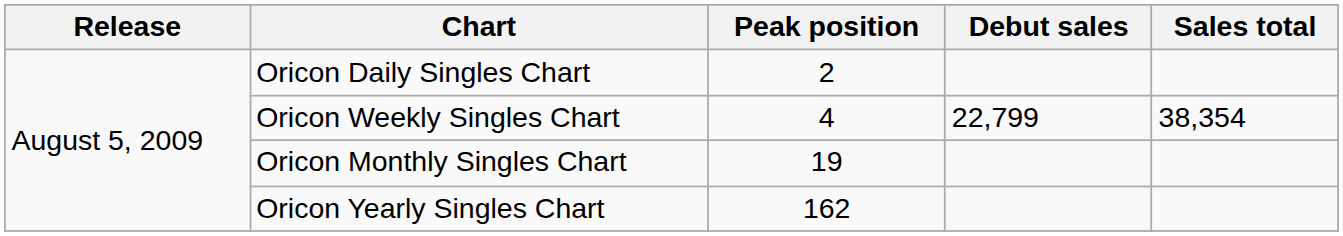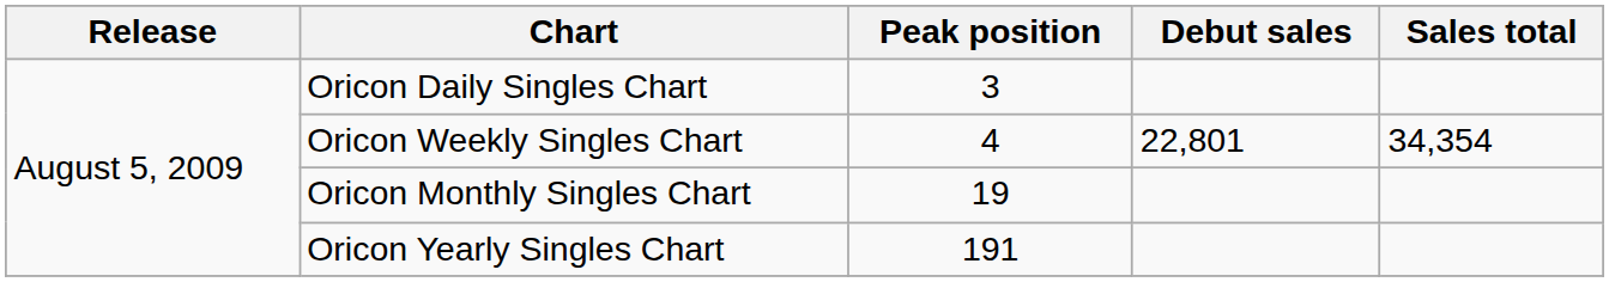Oricon Daily Singles Chart | Peak position: 2 -> 3
Oricon Weekly Singles Chart | Debut sales: 22,799 -> 22,801
Oricon Weekly Singles Chart | Sales total: 38,354 -> 34,354
Oricon Yearly Singles Chart | Peak position: 162 -> 191
